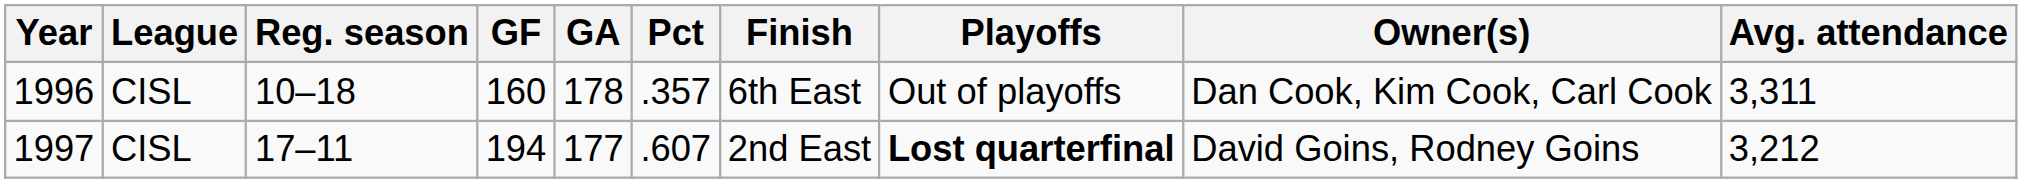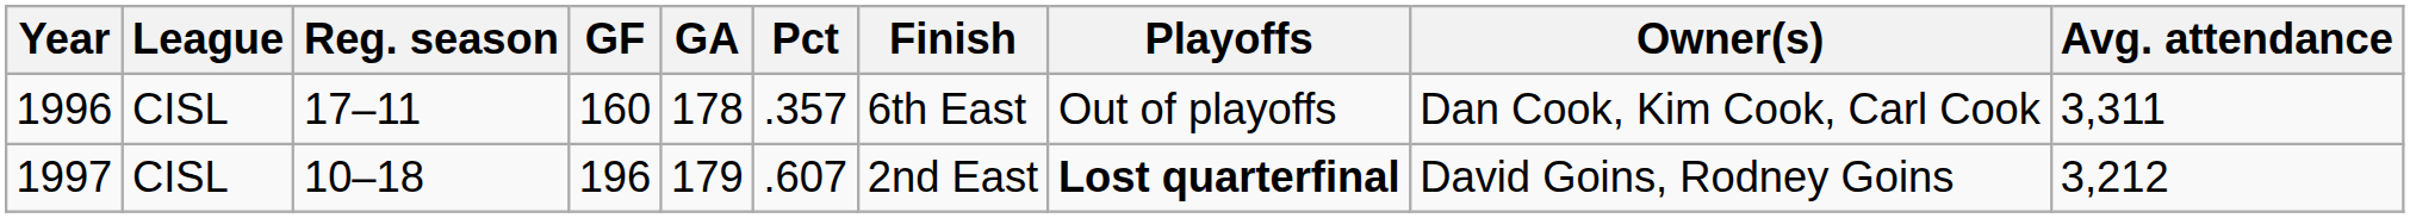1996 | Reg. season: 10–18 -> 17–11
1997 | Reg. season: 17–11 -> 10–18
1997 | GF: 194 -> 196
1997 | GA: 177 -> 179
